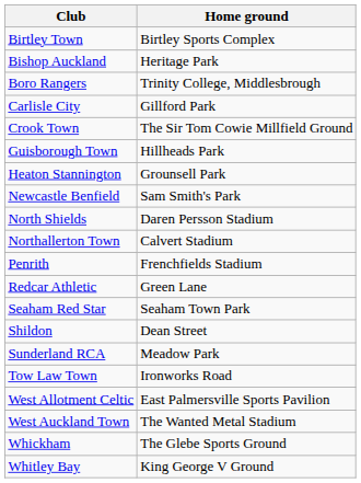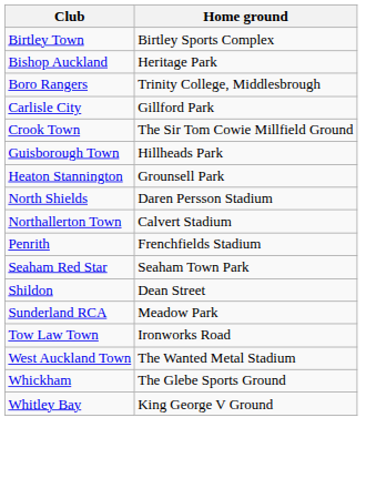- row: Newcastle Benfield | Sam Smith's Park
- row: Redcar Athletic | Green Lane
- row: West Allotment Celtic | East Palmersville Sports Pavilion
